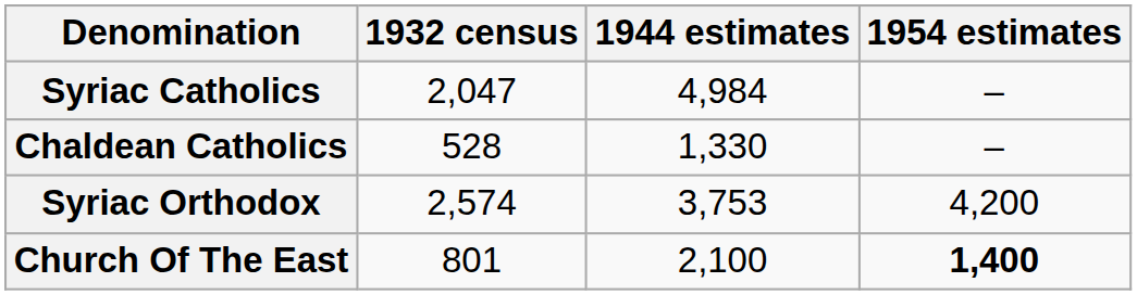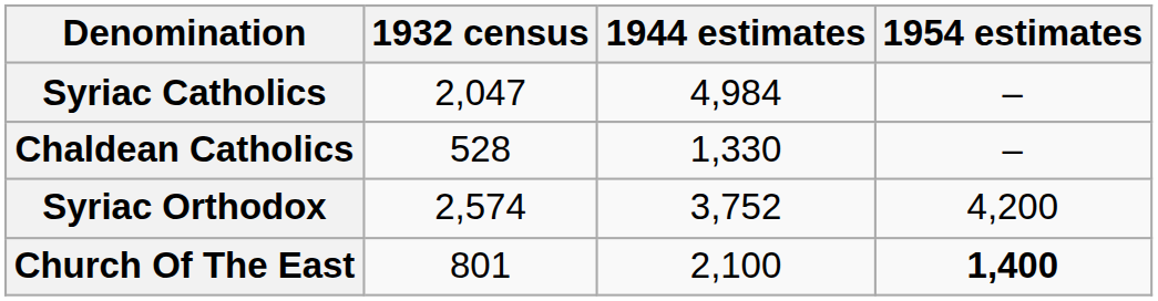Syriac Orthodox | 1944 estimates: 3,753 -> 3,752
